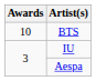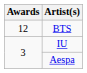BTS | Awards: 10 -> 12
